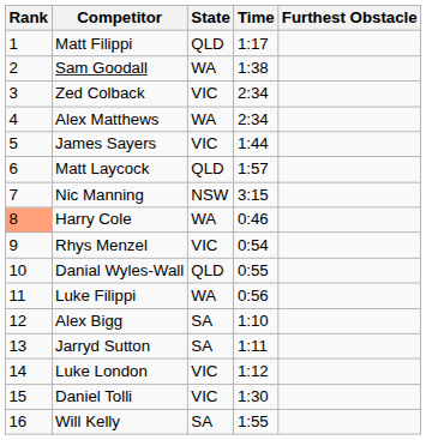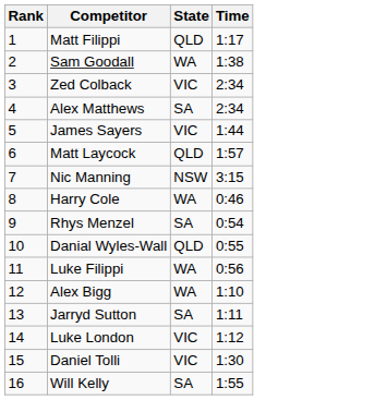- column: Furthest Obstacle
Alex Matthews | State: WA -> SA
Harry Cole | Rank: lightsalmon background -> no background
Rhys Menzel | State: VIC -> SA
Alex Bigg | State: SA -> WA
